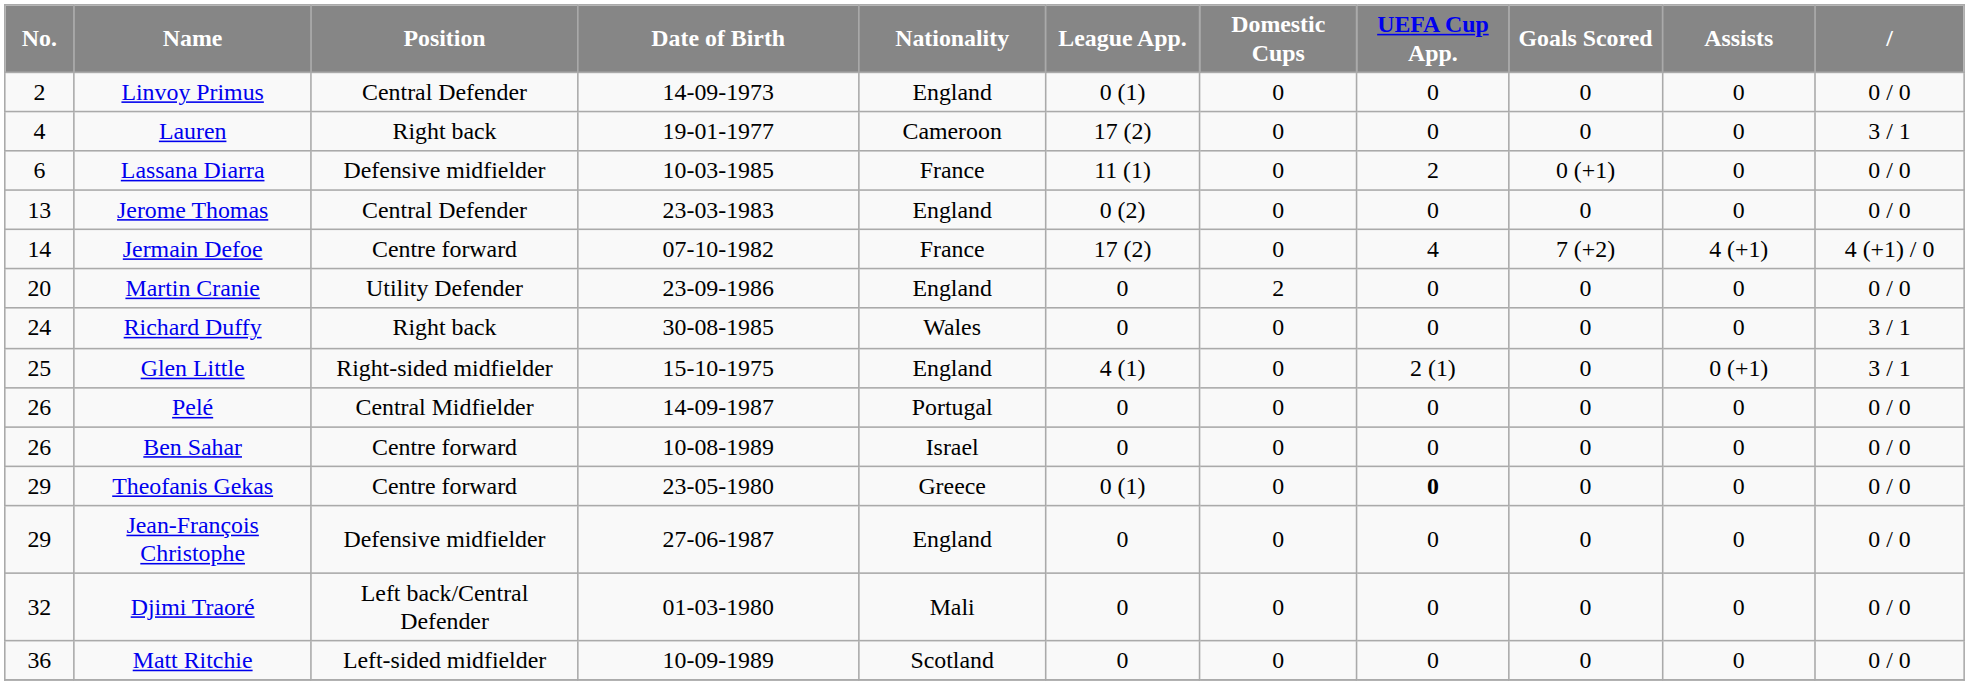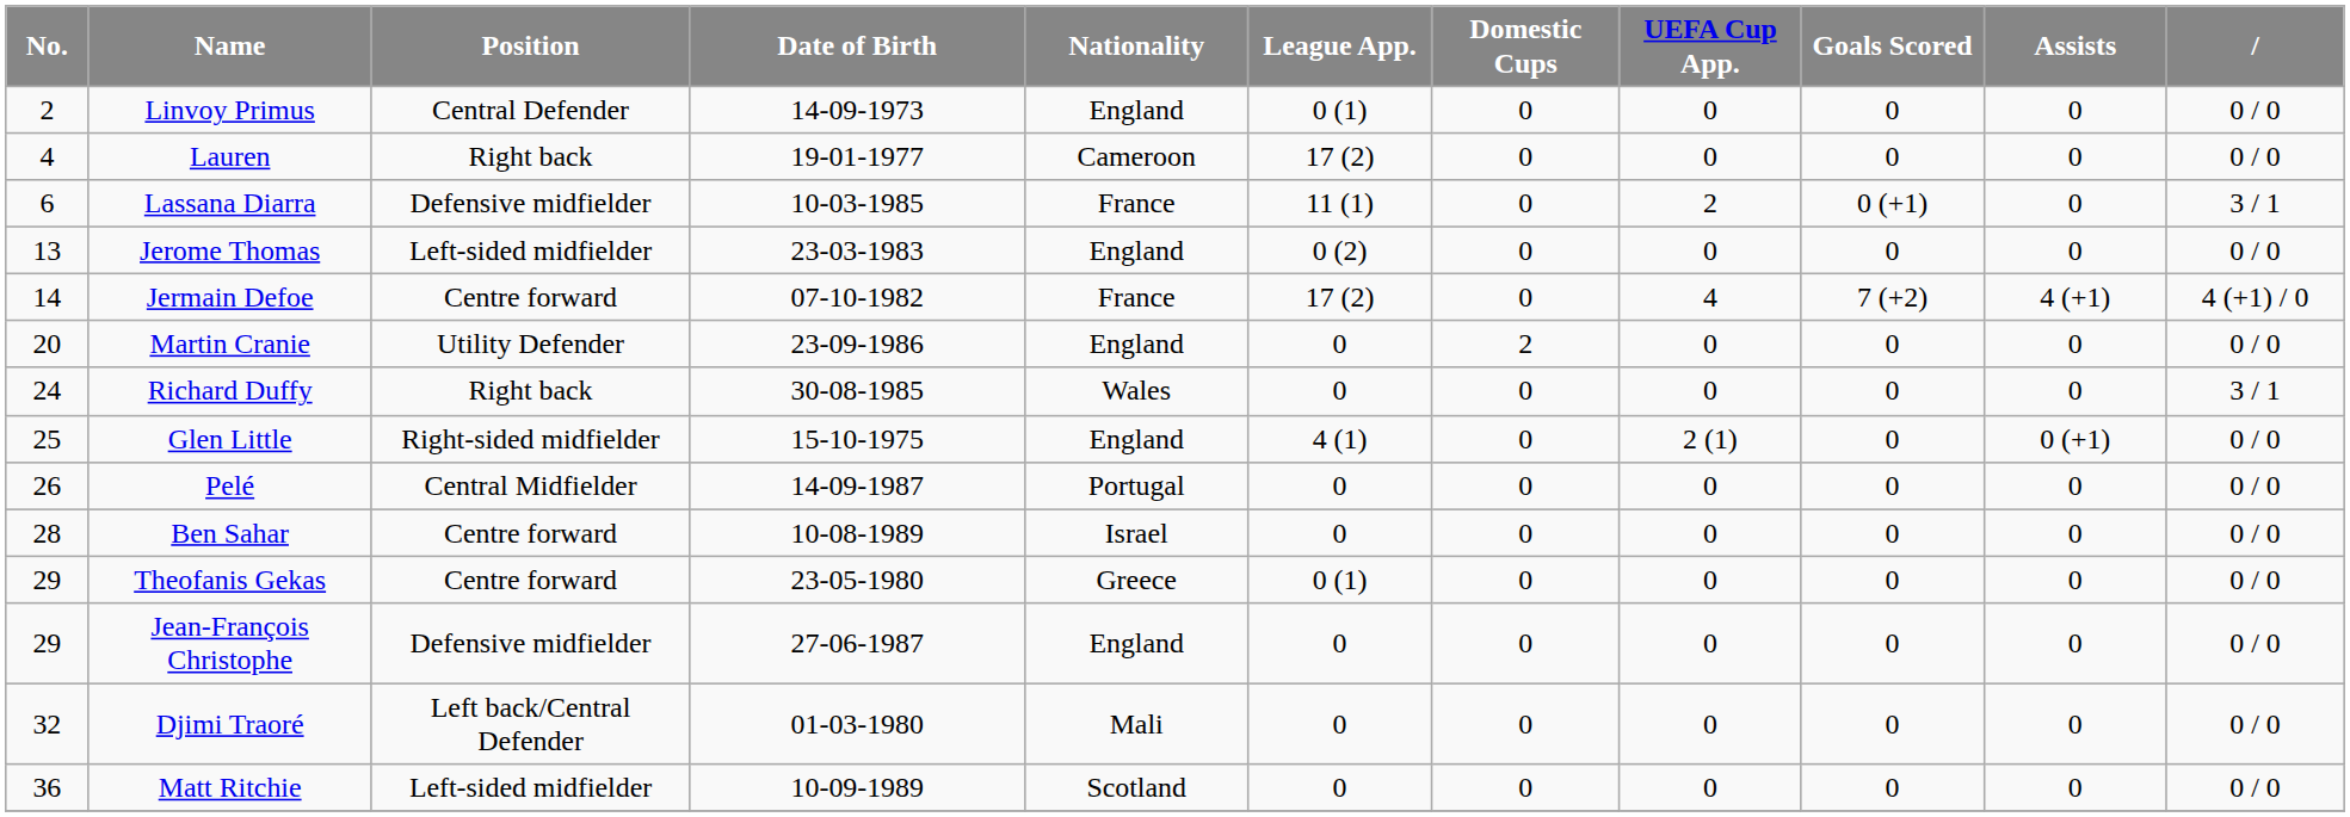Lauren | column 11: 3 / 1 -> 0 / 0
Lassana Diarra | column 11: 0 / 0 -> 3 / 1
Jerome Thomas | Position: Central Defender -> Left-sided midfielder
Glen Little | column 11: 3 / 1 -> 0 / 0
Ben Sahar | No.: 26 -> 28
Theofanis Gekas | UEFA Cup App.: bold -> normal
